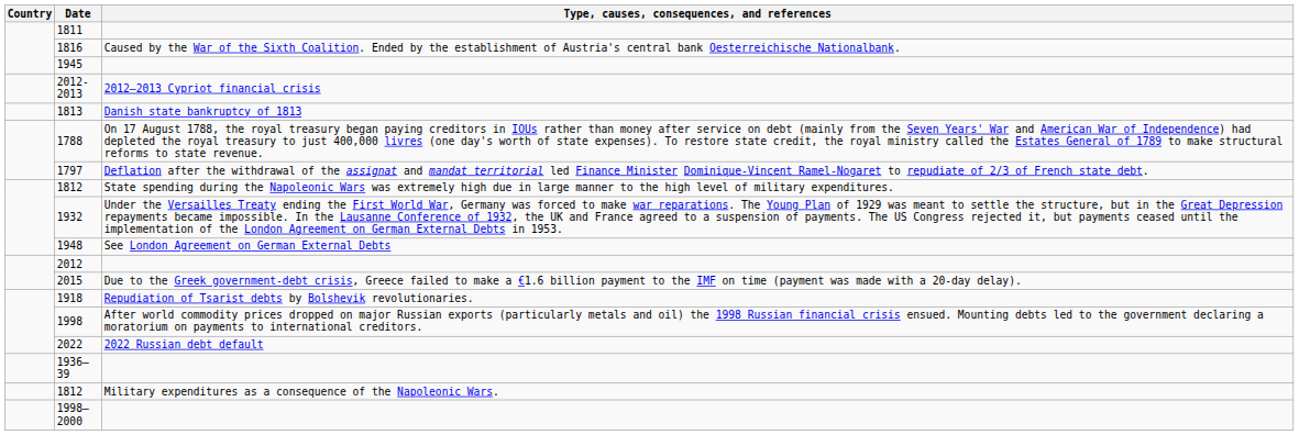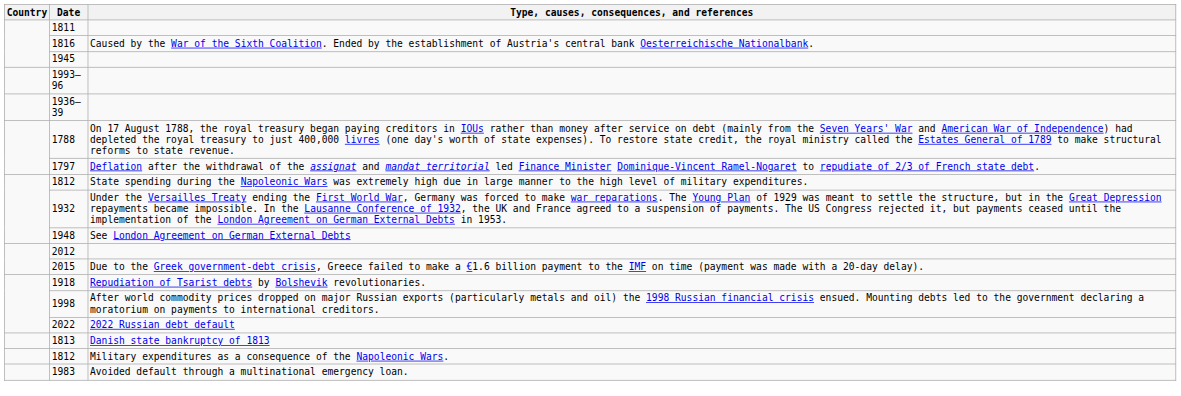+ row: 1993–96
- row: 2012-2013 | 2012–2013 Cypriot financial crisis
rows swapped: 1813 <-> 1936–39
- row: 1998–2000
+ row: 1983 | Avoided default through a multinational emergency loan.
